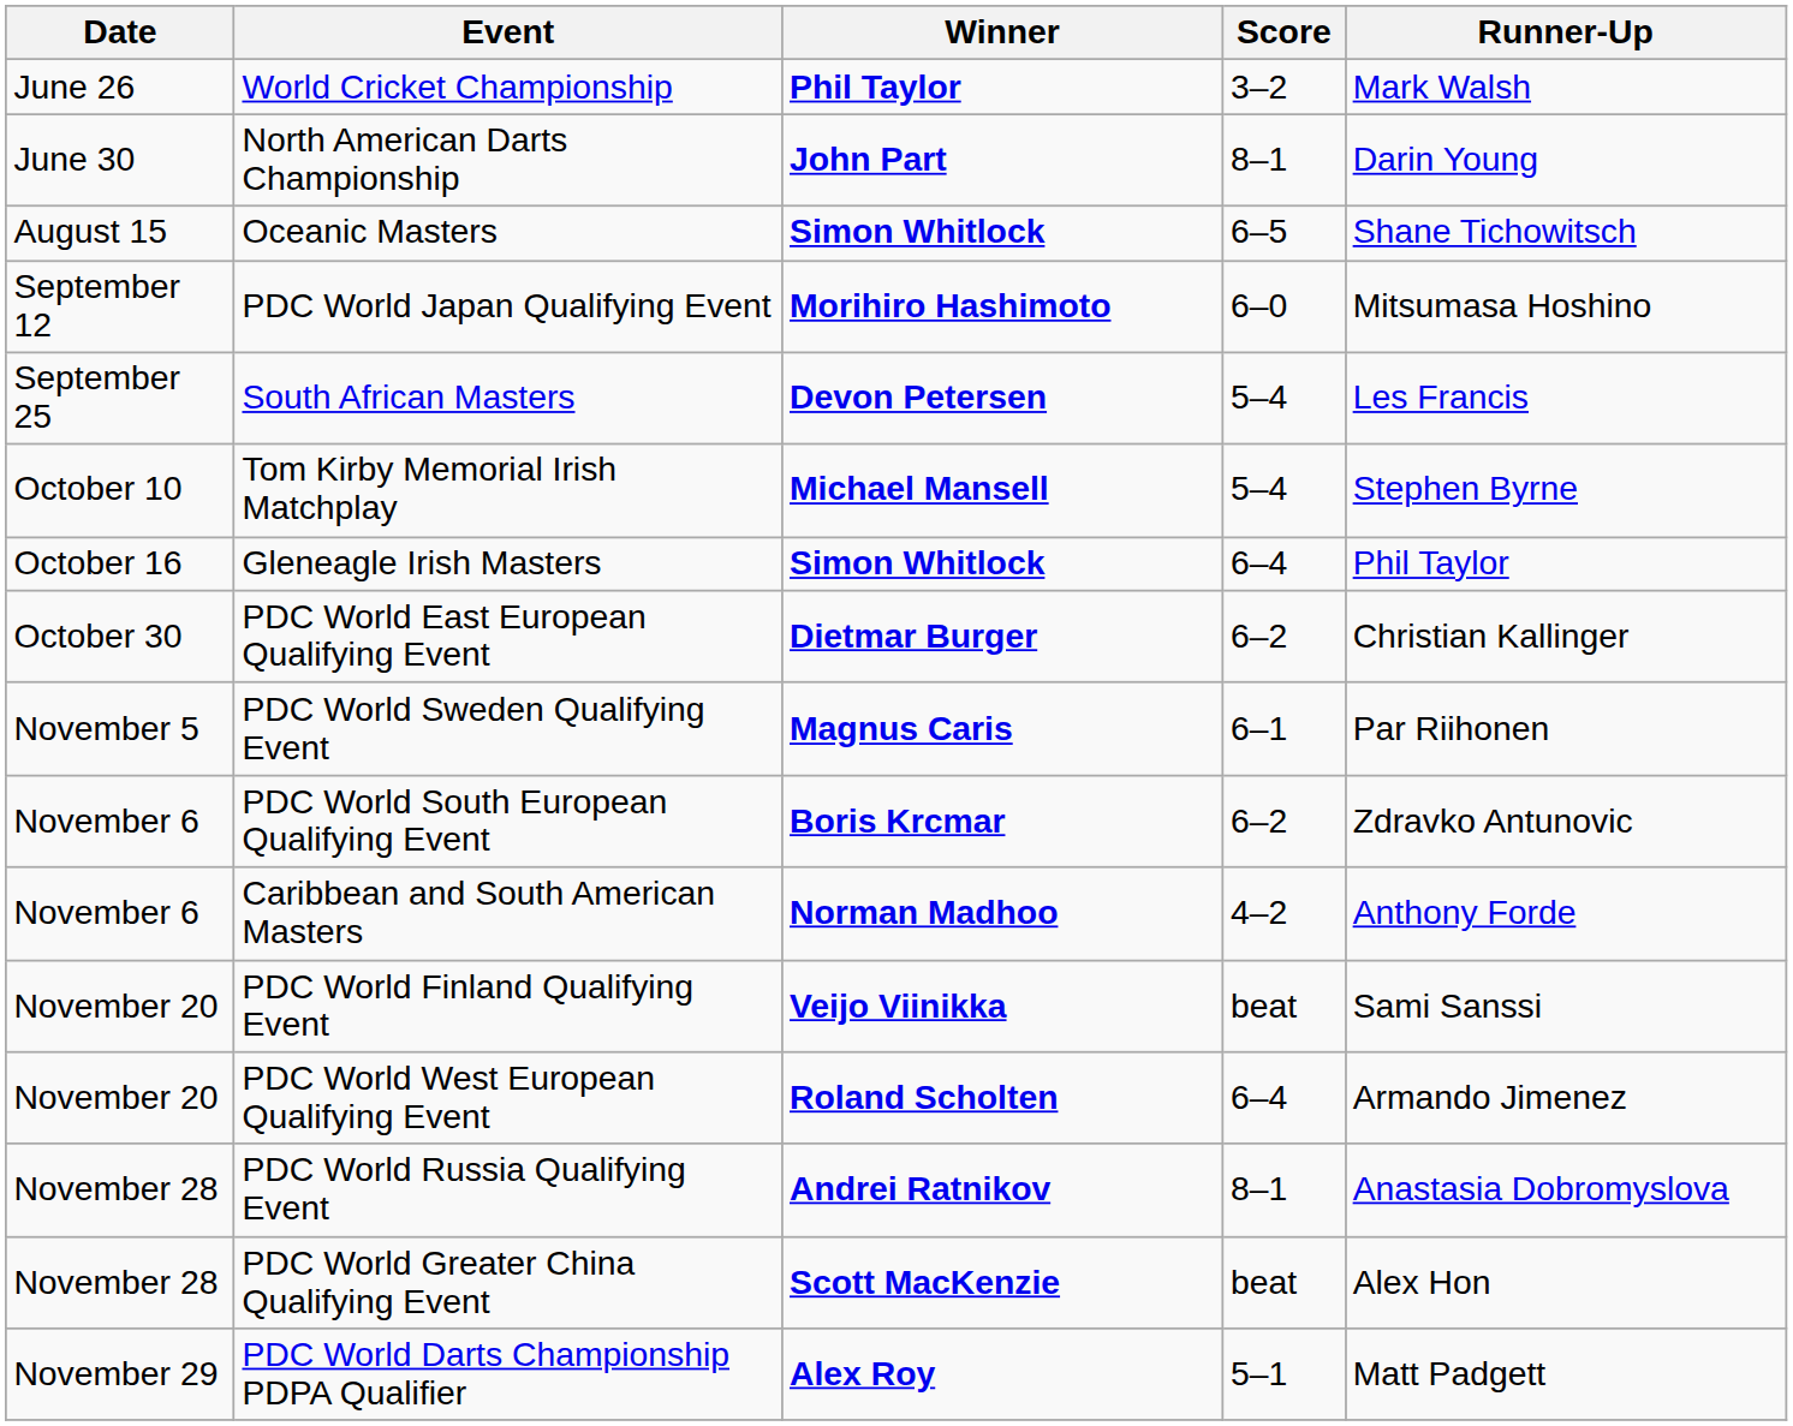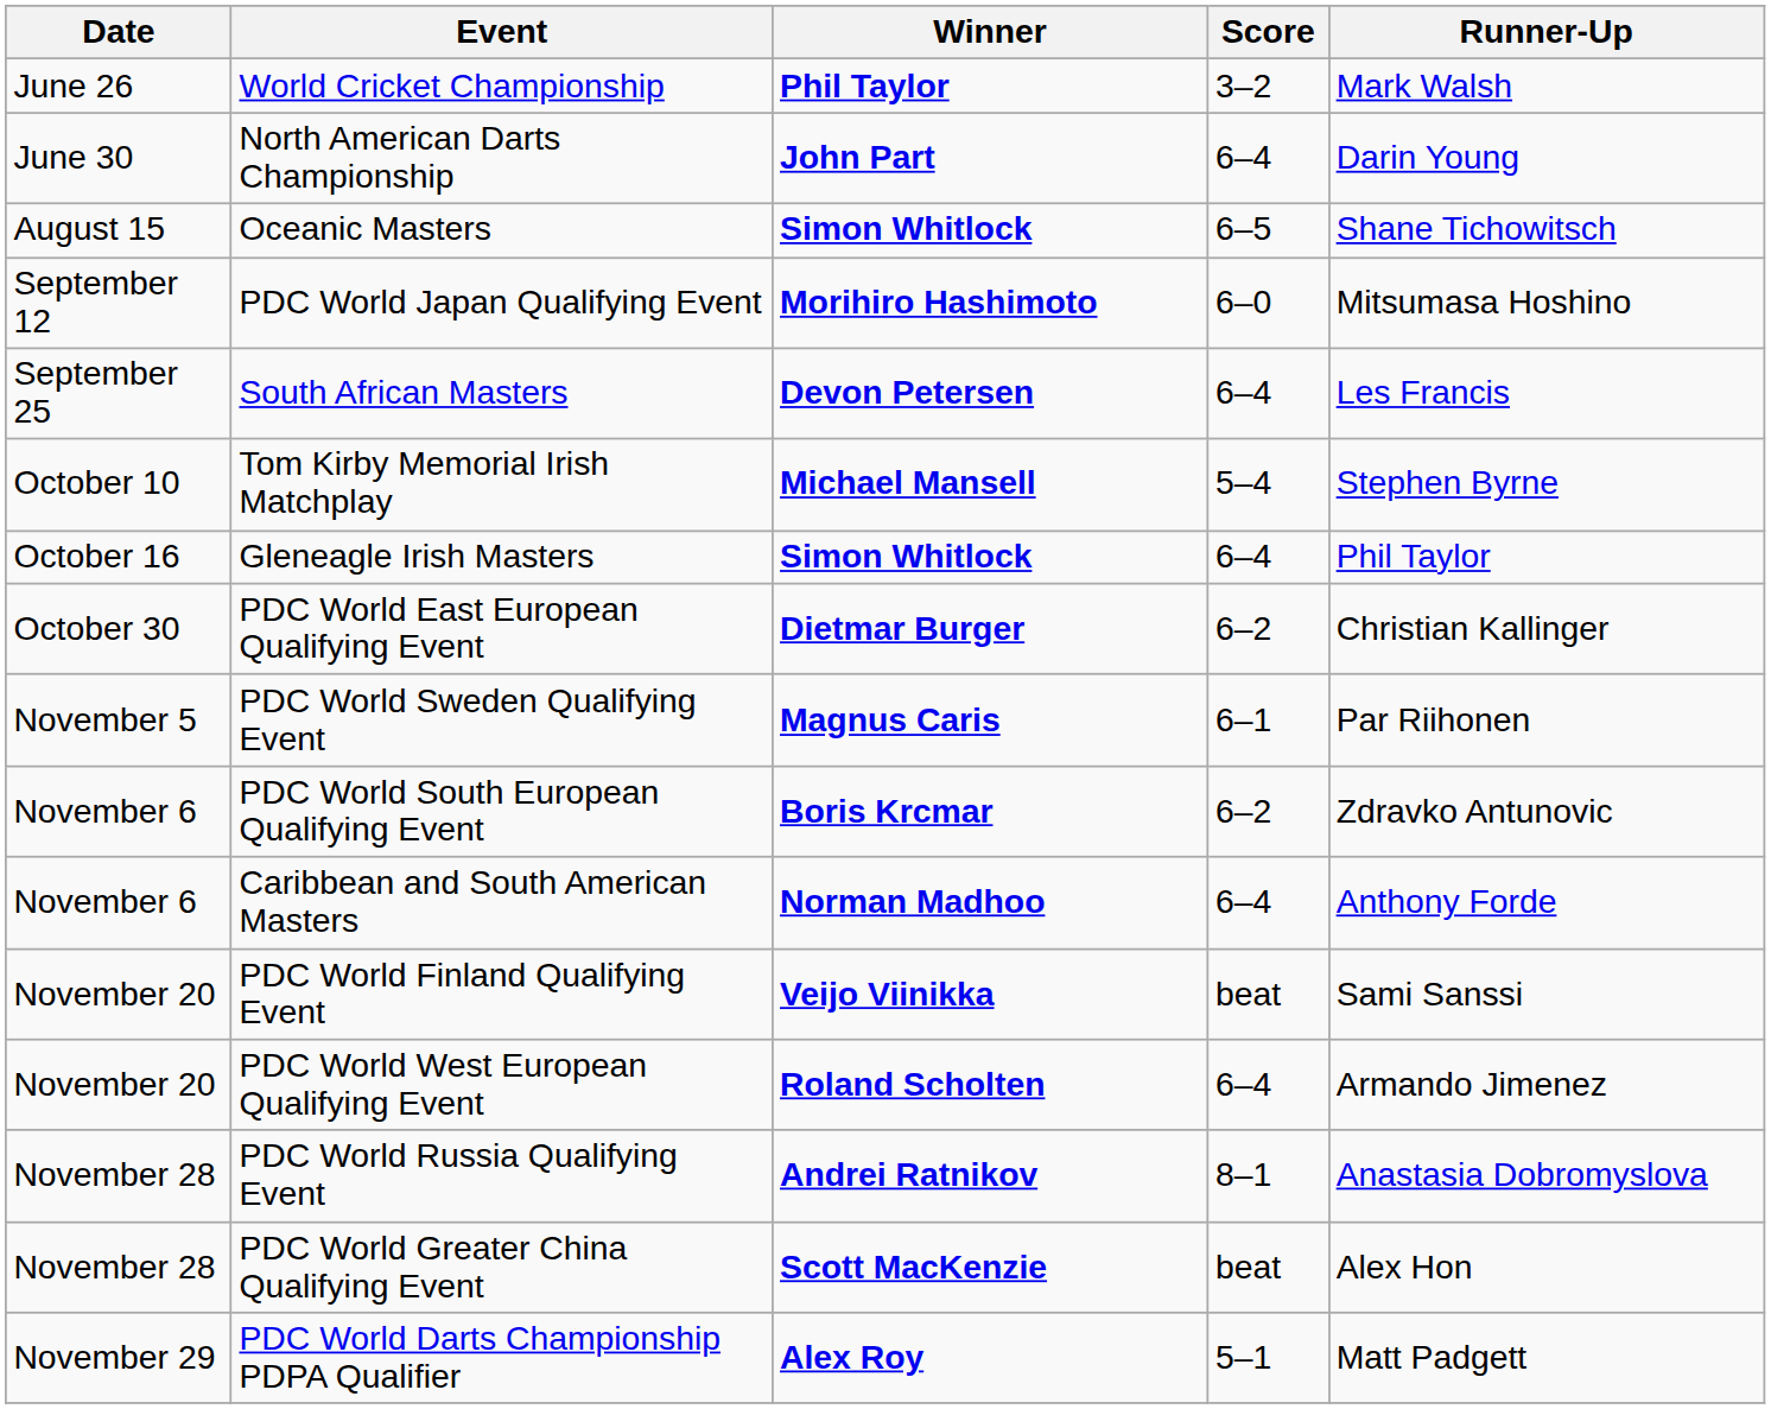North American Darts Championship | Score: 8–1 -> 6–4
South African Masters | Score: 5–4 -> 6–4
Caribbean and South American Masters | Score: 4–2 -> 6–4
